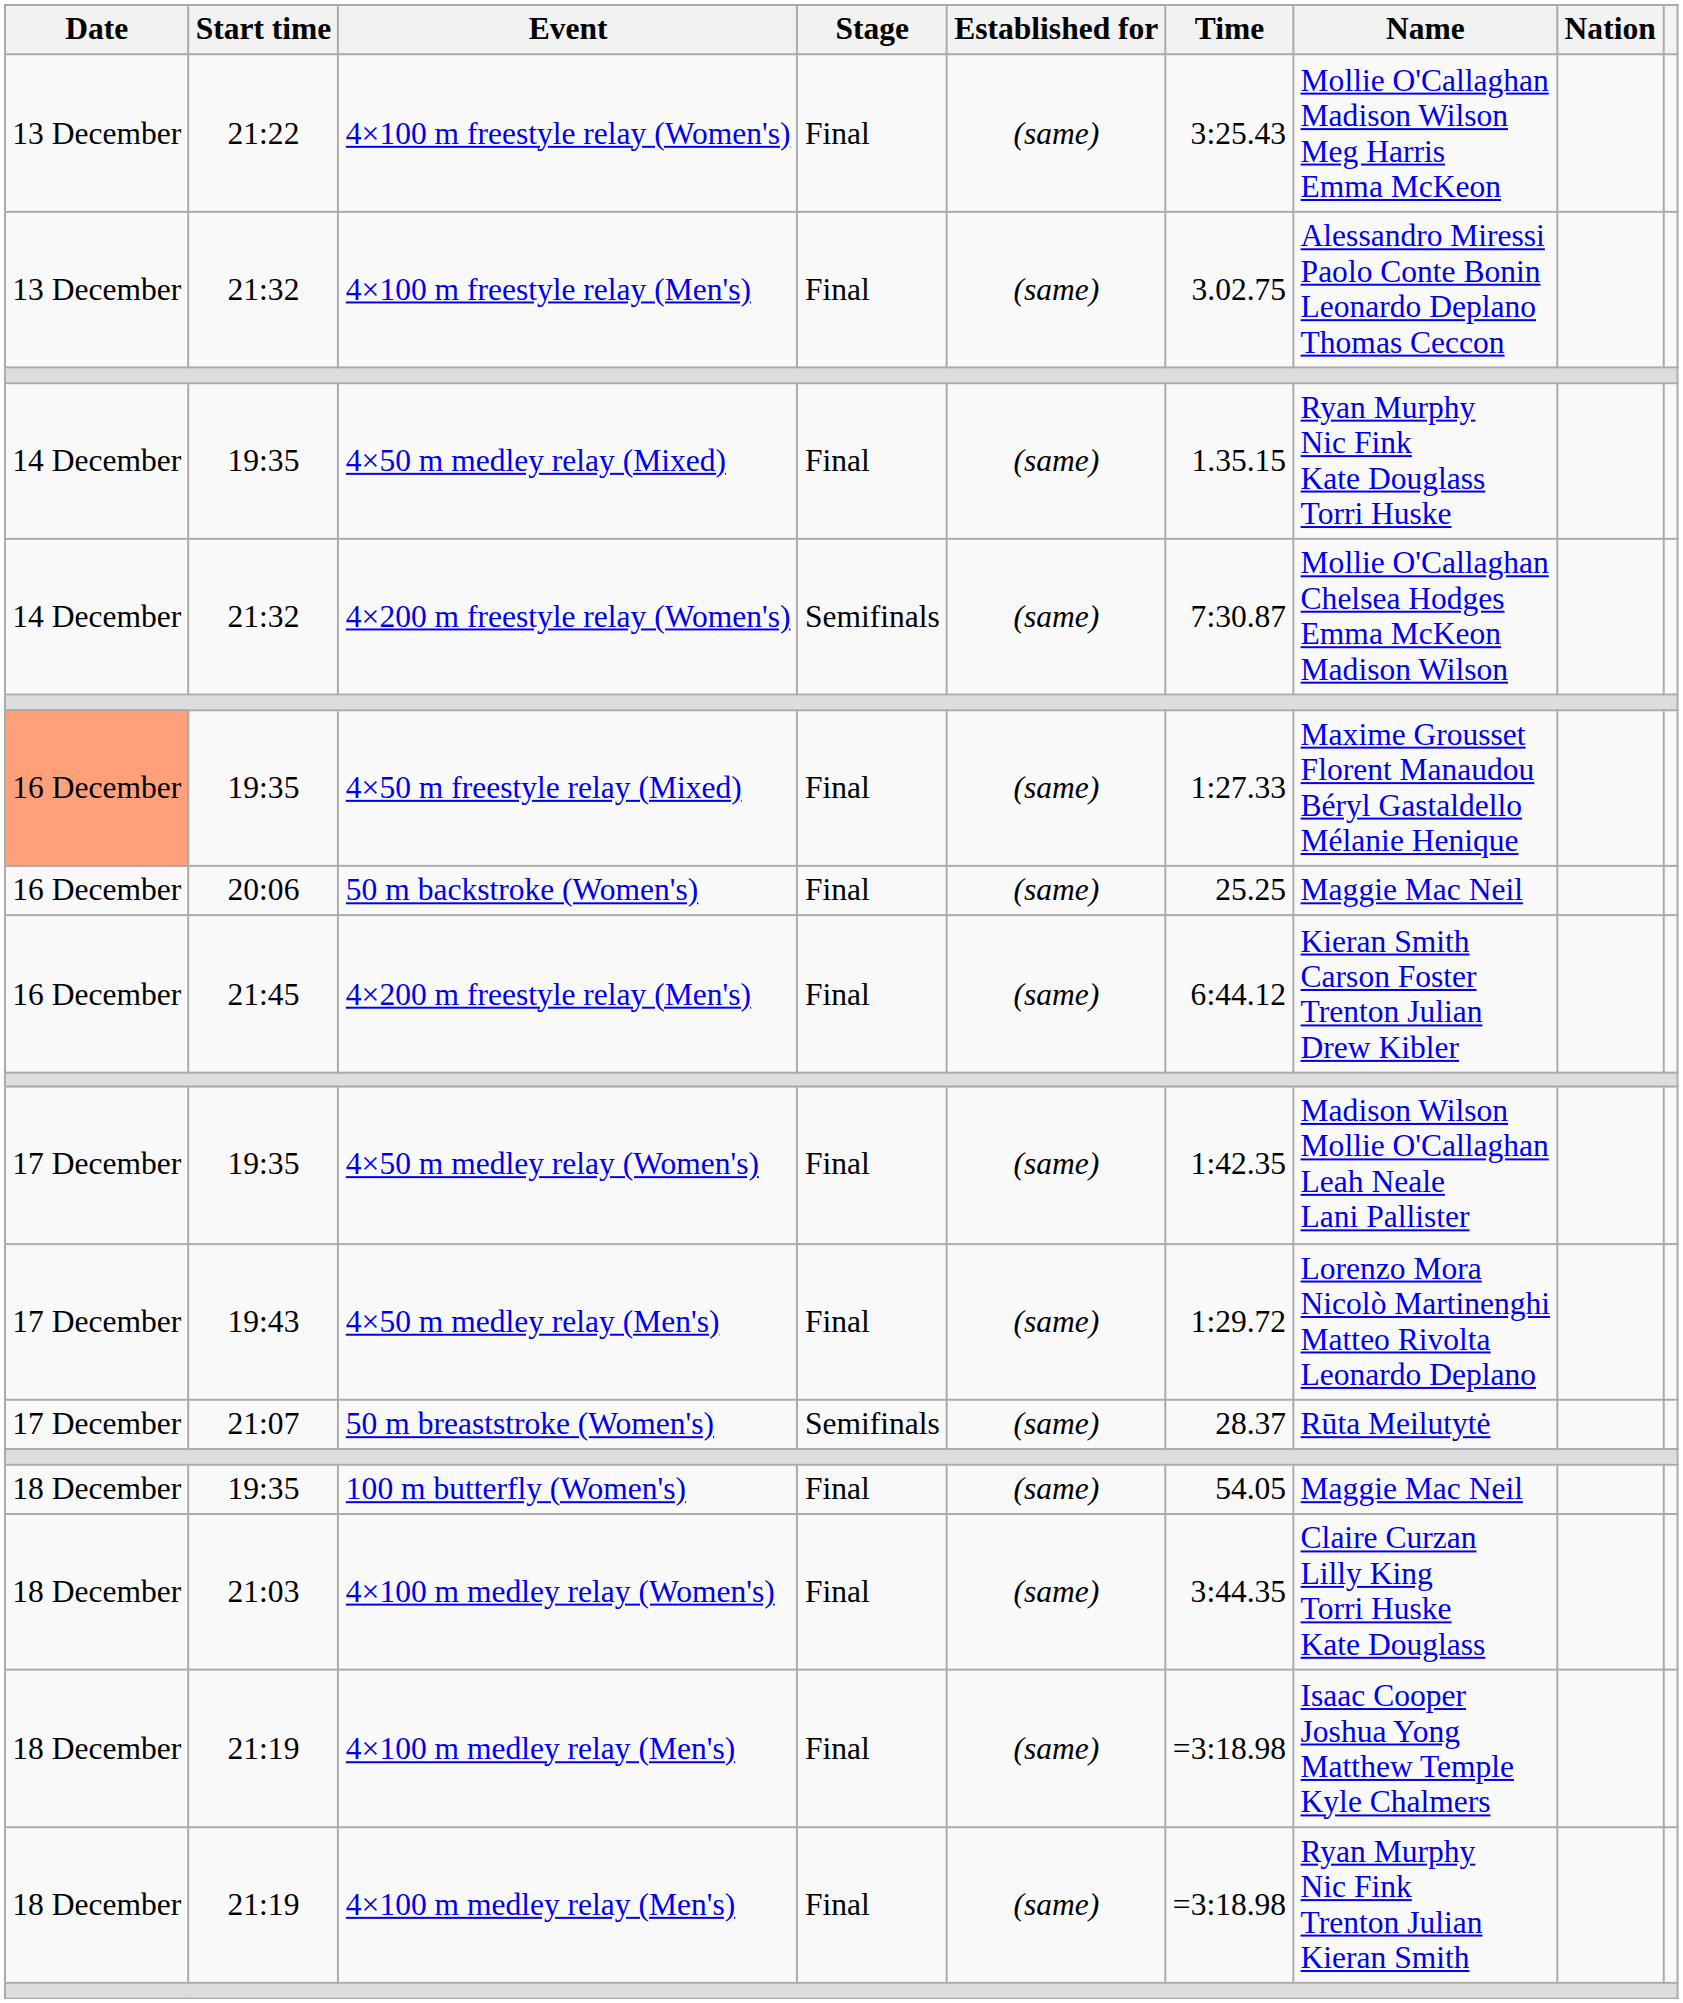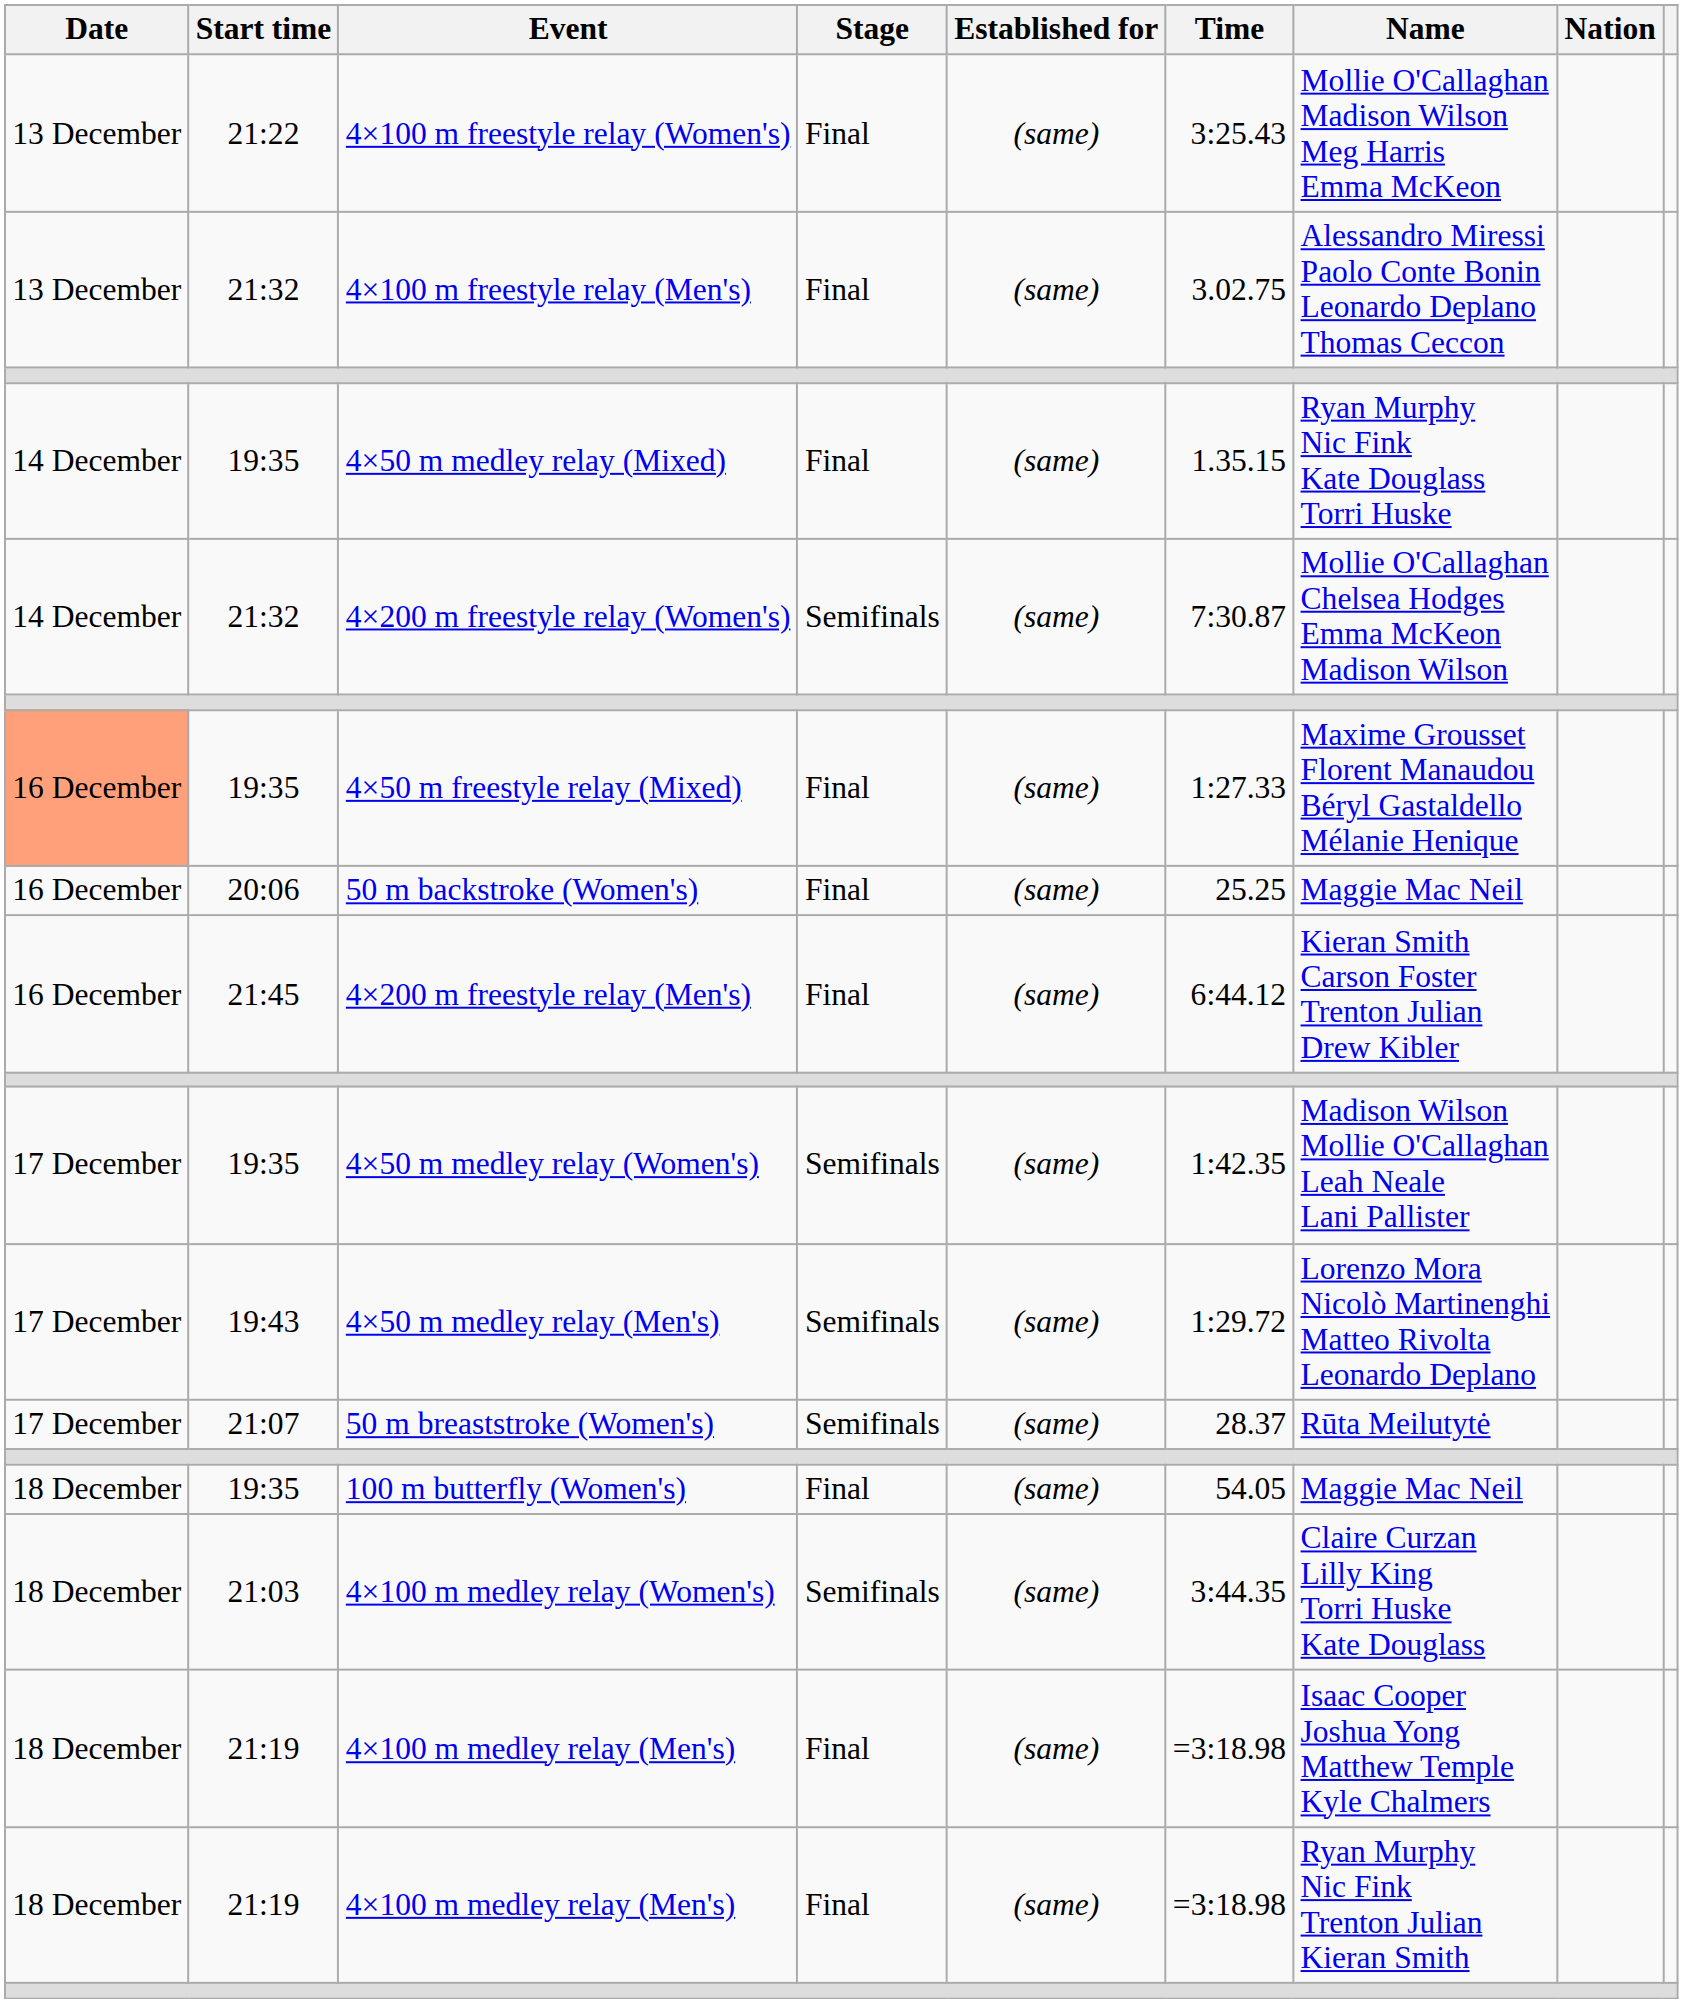4×50 m medley relay (Women's) | Stage: Final -> Semifinals
4×50 m medley relay (Men's) | Stage: Final -> Semifinals
4×100 m medley relay (Women's) | Stage: Final -> Semifinals
